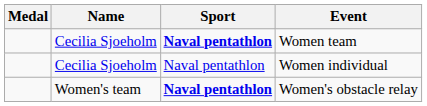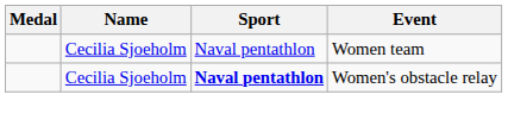Women team | Sport: bold -> normal
- row: Cecilia Sjoeholm | Naval pentathlon | Women individual
Women's obstacle relay | Name: Women's team -> Cecilia Sjoeholm
